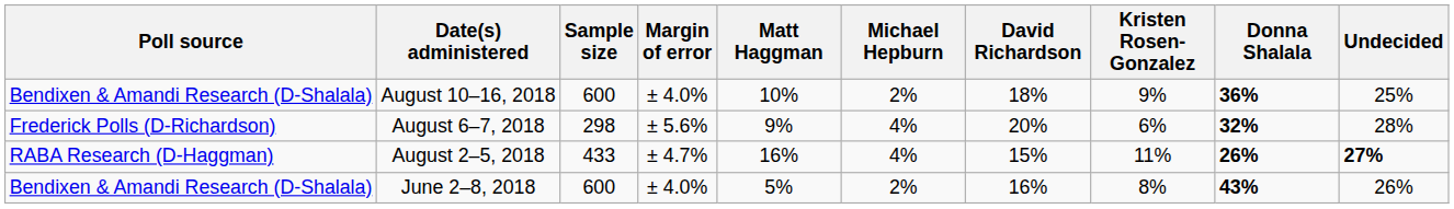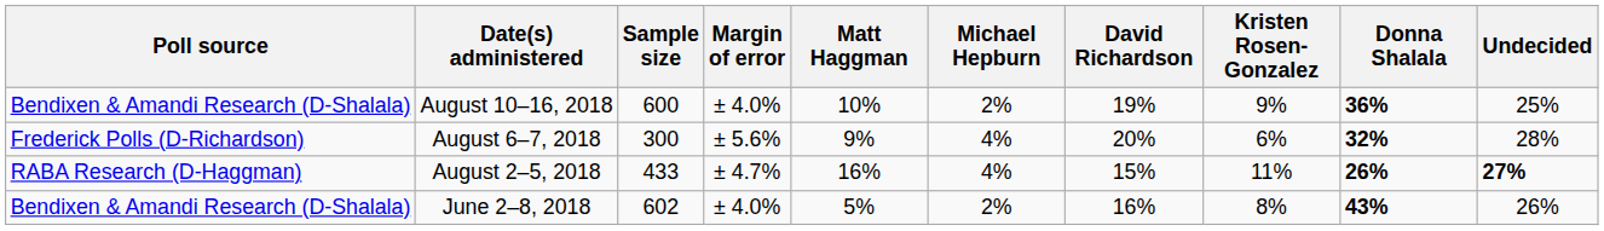August 10–16, 2018 | David Richardson: 18% -> 19%
August 6–7, 2018 | Sample size: 298 -> 300
June 2–8, 2018 | Sample size: 600 -> 602
